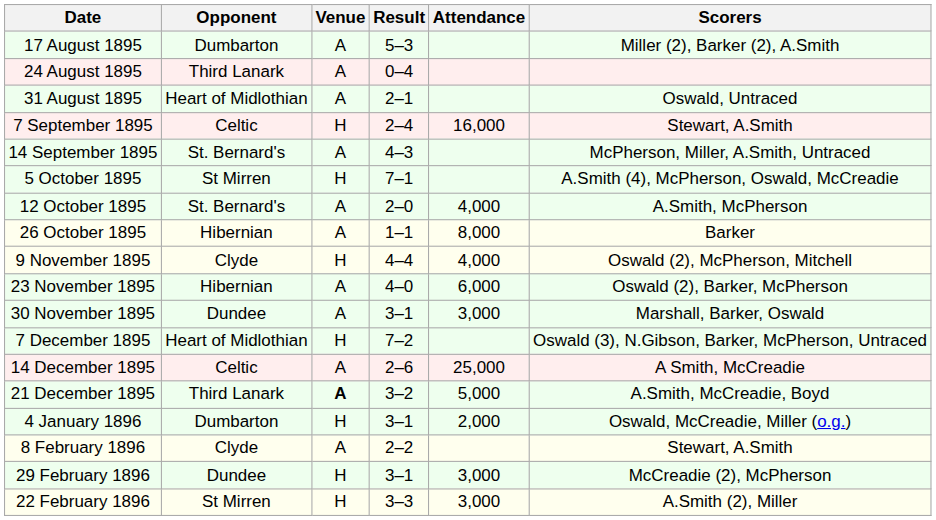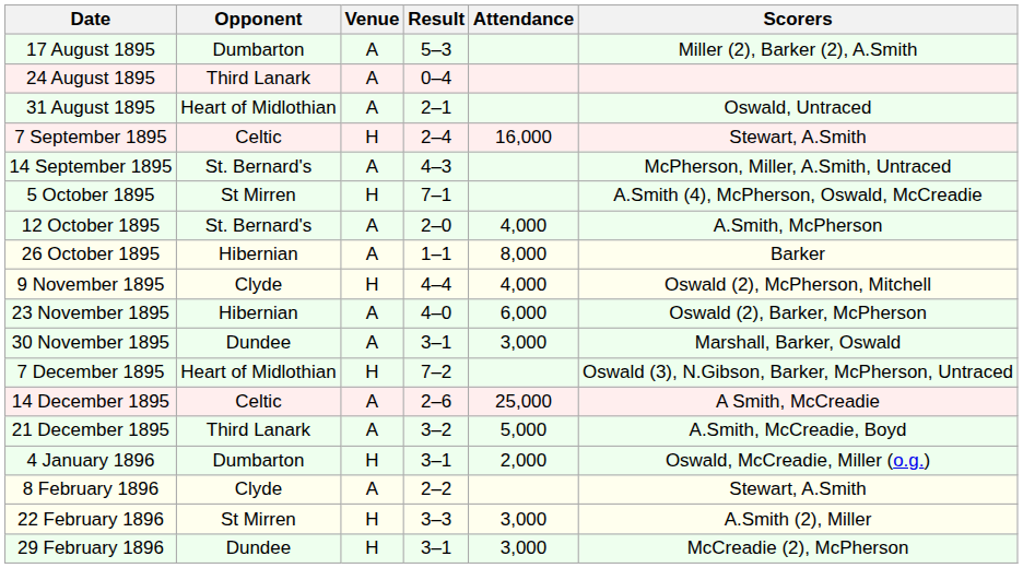21 December 1895 | Venue: bold -> normal
rows swapped: 22 February 1896 <-> 29 February 1896
